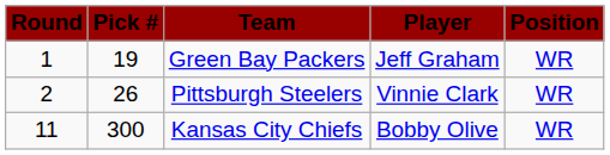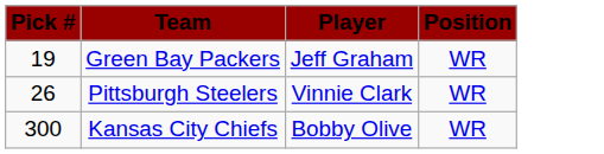- column: Round | 1 | 2 | 11
